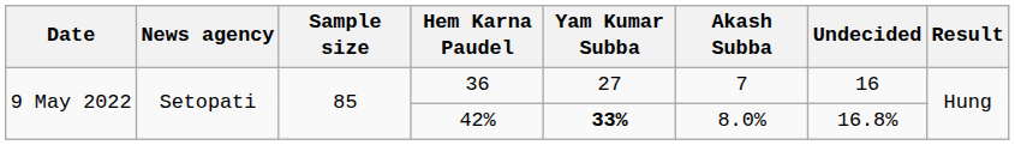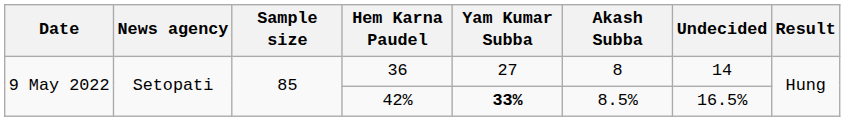36 | Akash Subba: 7 -> 8
36 | Undecided: 16 -> 14
42% | Akash Subba: 8.0% -> 8.5%
42% | Undecided: 16.8% -> 16.5%
